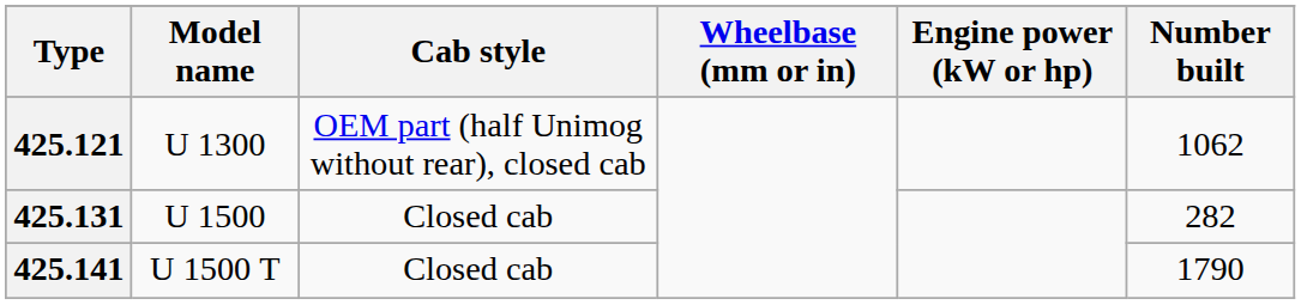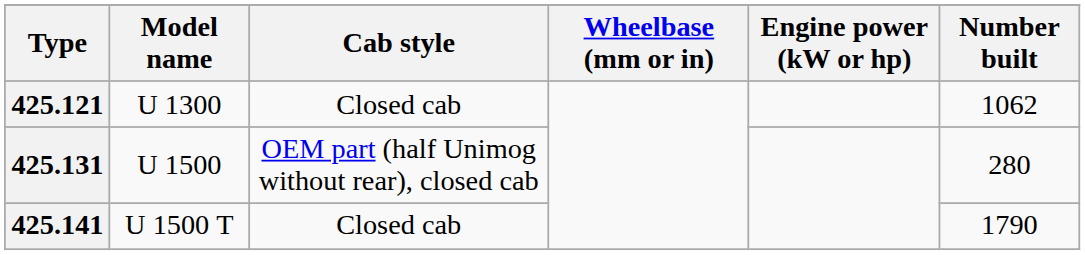425.121 | Cab style: OEM part (half Unimog without rear), closed cab -> Closed cab
425.131 | Cab style: Closed cab -> OEM part (half Unimog without rear), closed cab
425.131 | Number built: 282 -> 280
